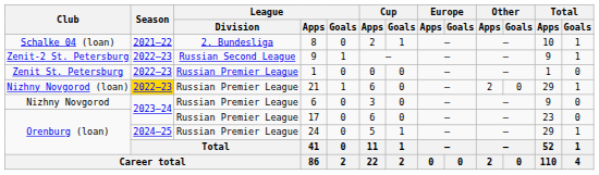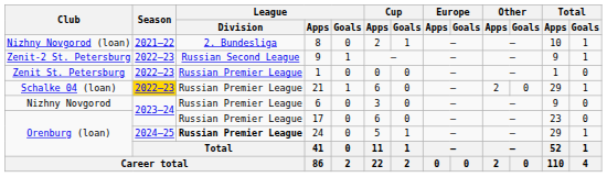8 | Club: Schalke 04 (loan) -> Nizhny Novgorod (loan)
21 | Club: Nizhny Novgorod (loan) -> Schalke 04 (loan)
24 | League / Division: normal -> bold
